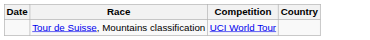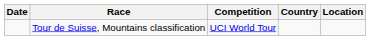+ column: Location
